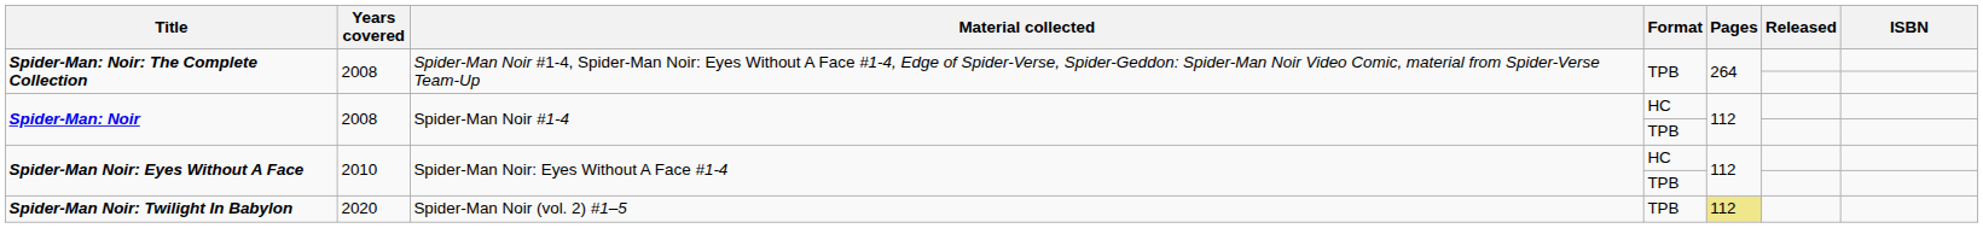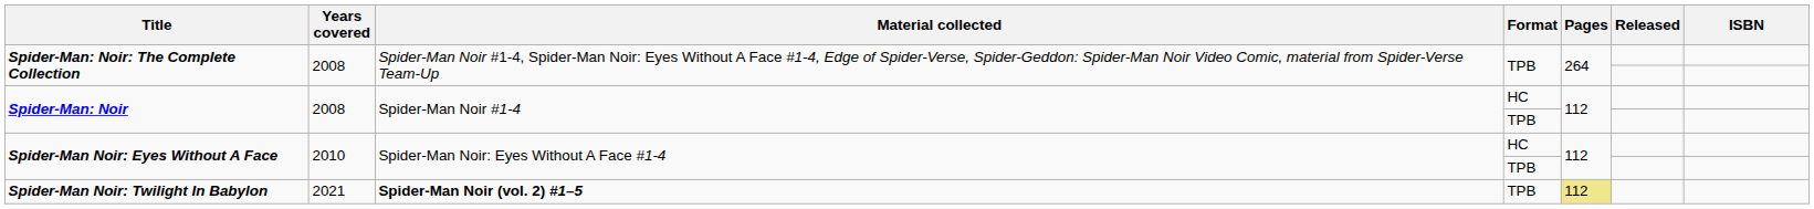Spider-Man Noir: Twilight In Babylon | Years covered: 2020 -> 2021
Spider-Man Noir: Twilight In Babylon | Material collected: normal -> bold
